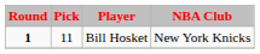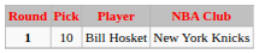Bill Hosket | Pick: 11 -> 10
